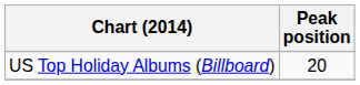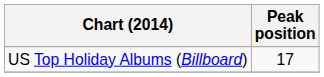US Top Holiday Albums (Billboard) | Peak position: 20 -> 17
